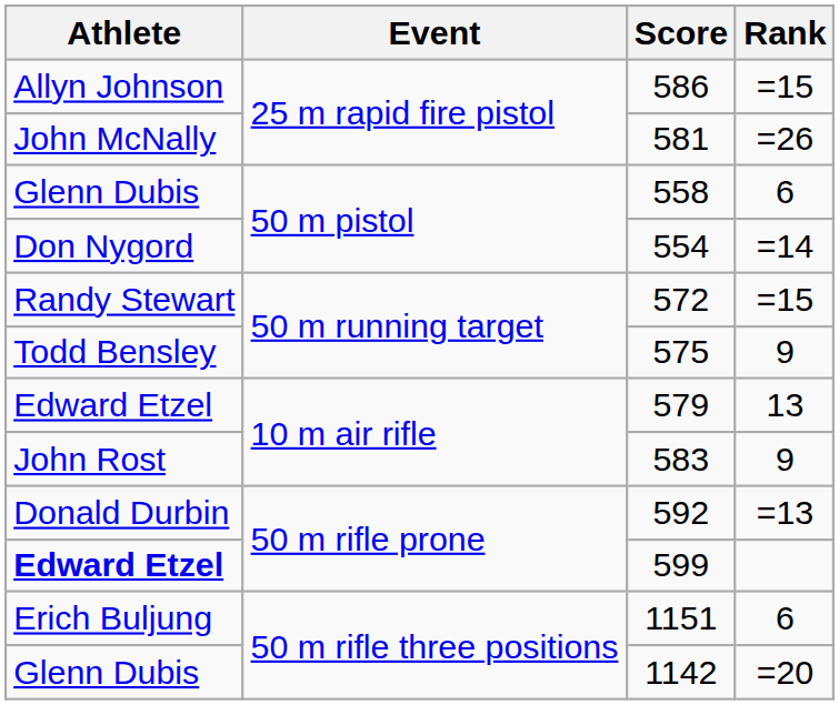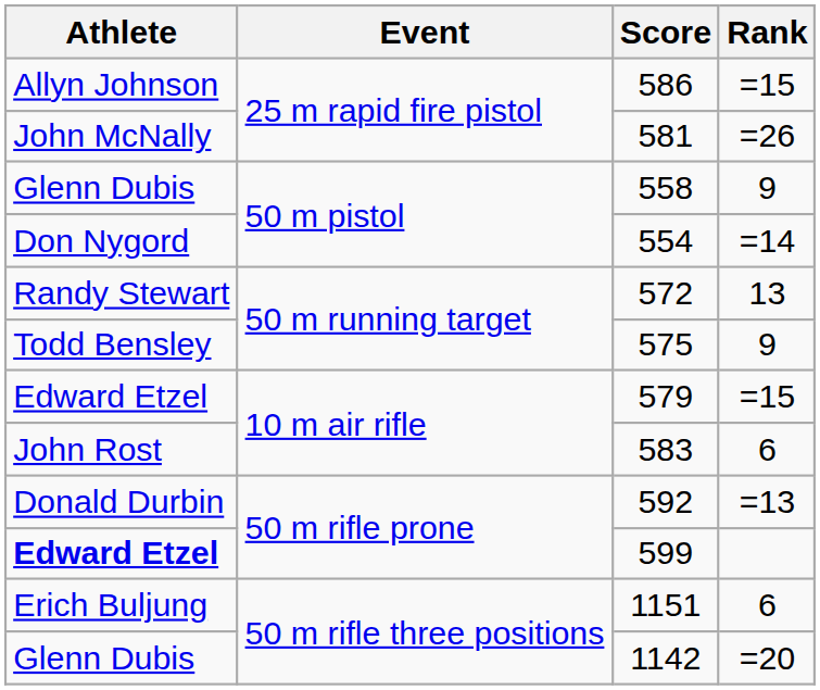558 | Rank: 6 -> 9
572 | Rank: =15 -> 13
579 | Rank: 13 -> =15
583 | Rank: 9 -> 6
